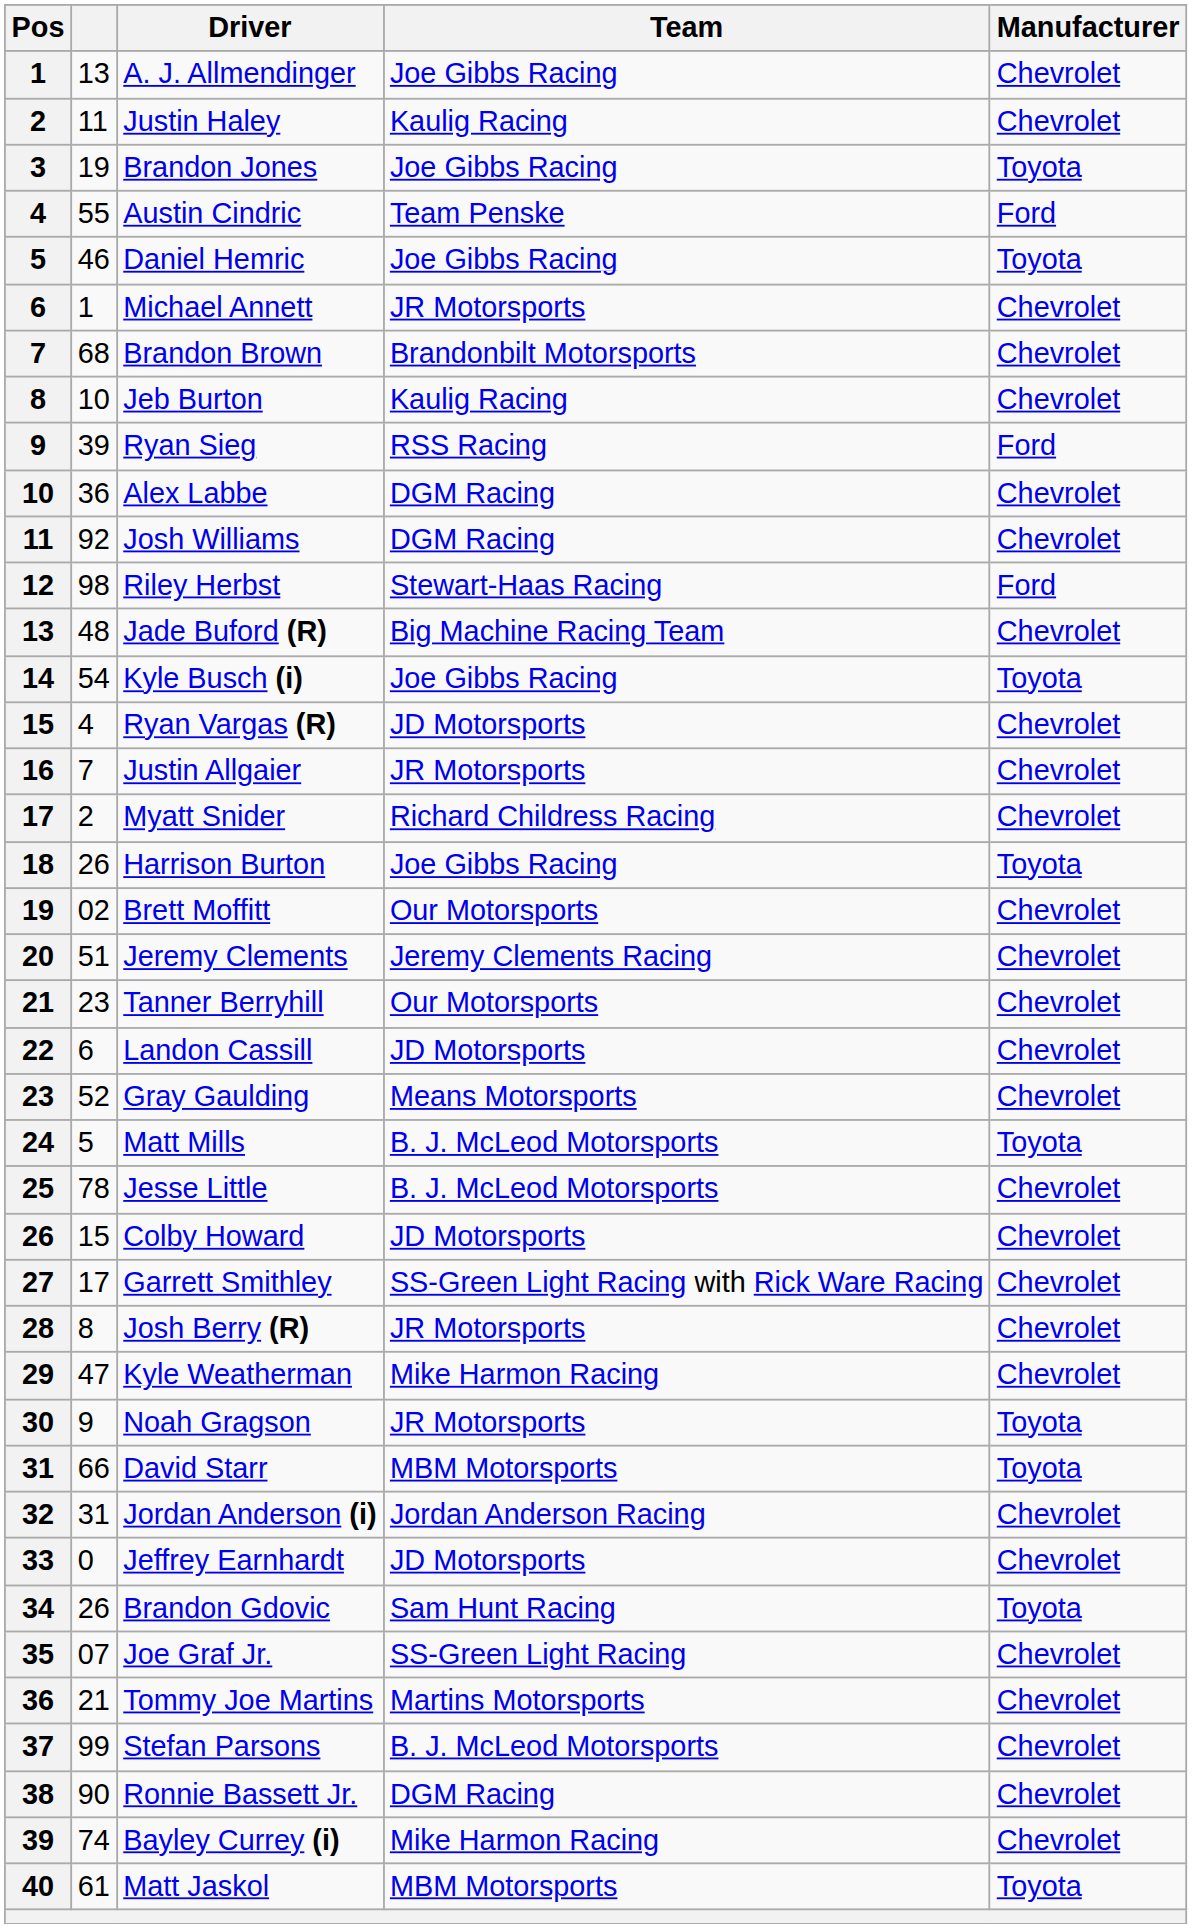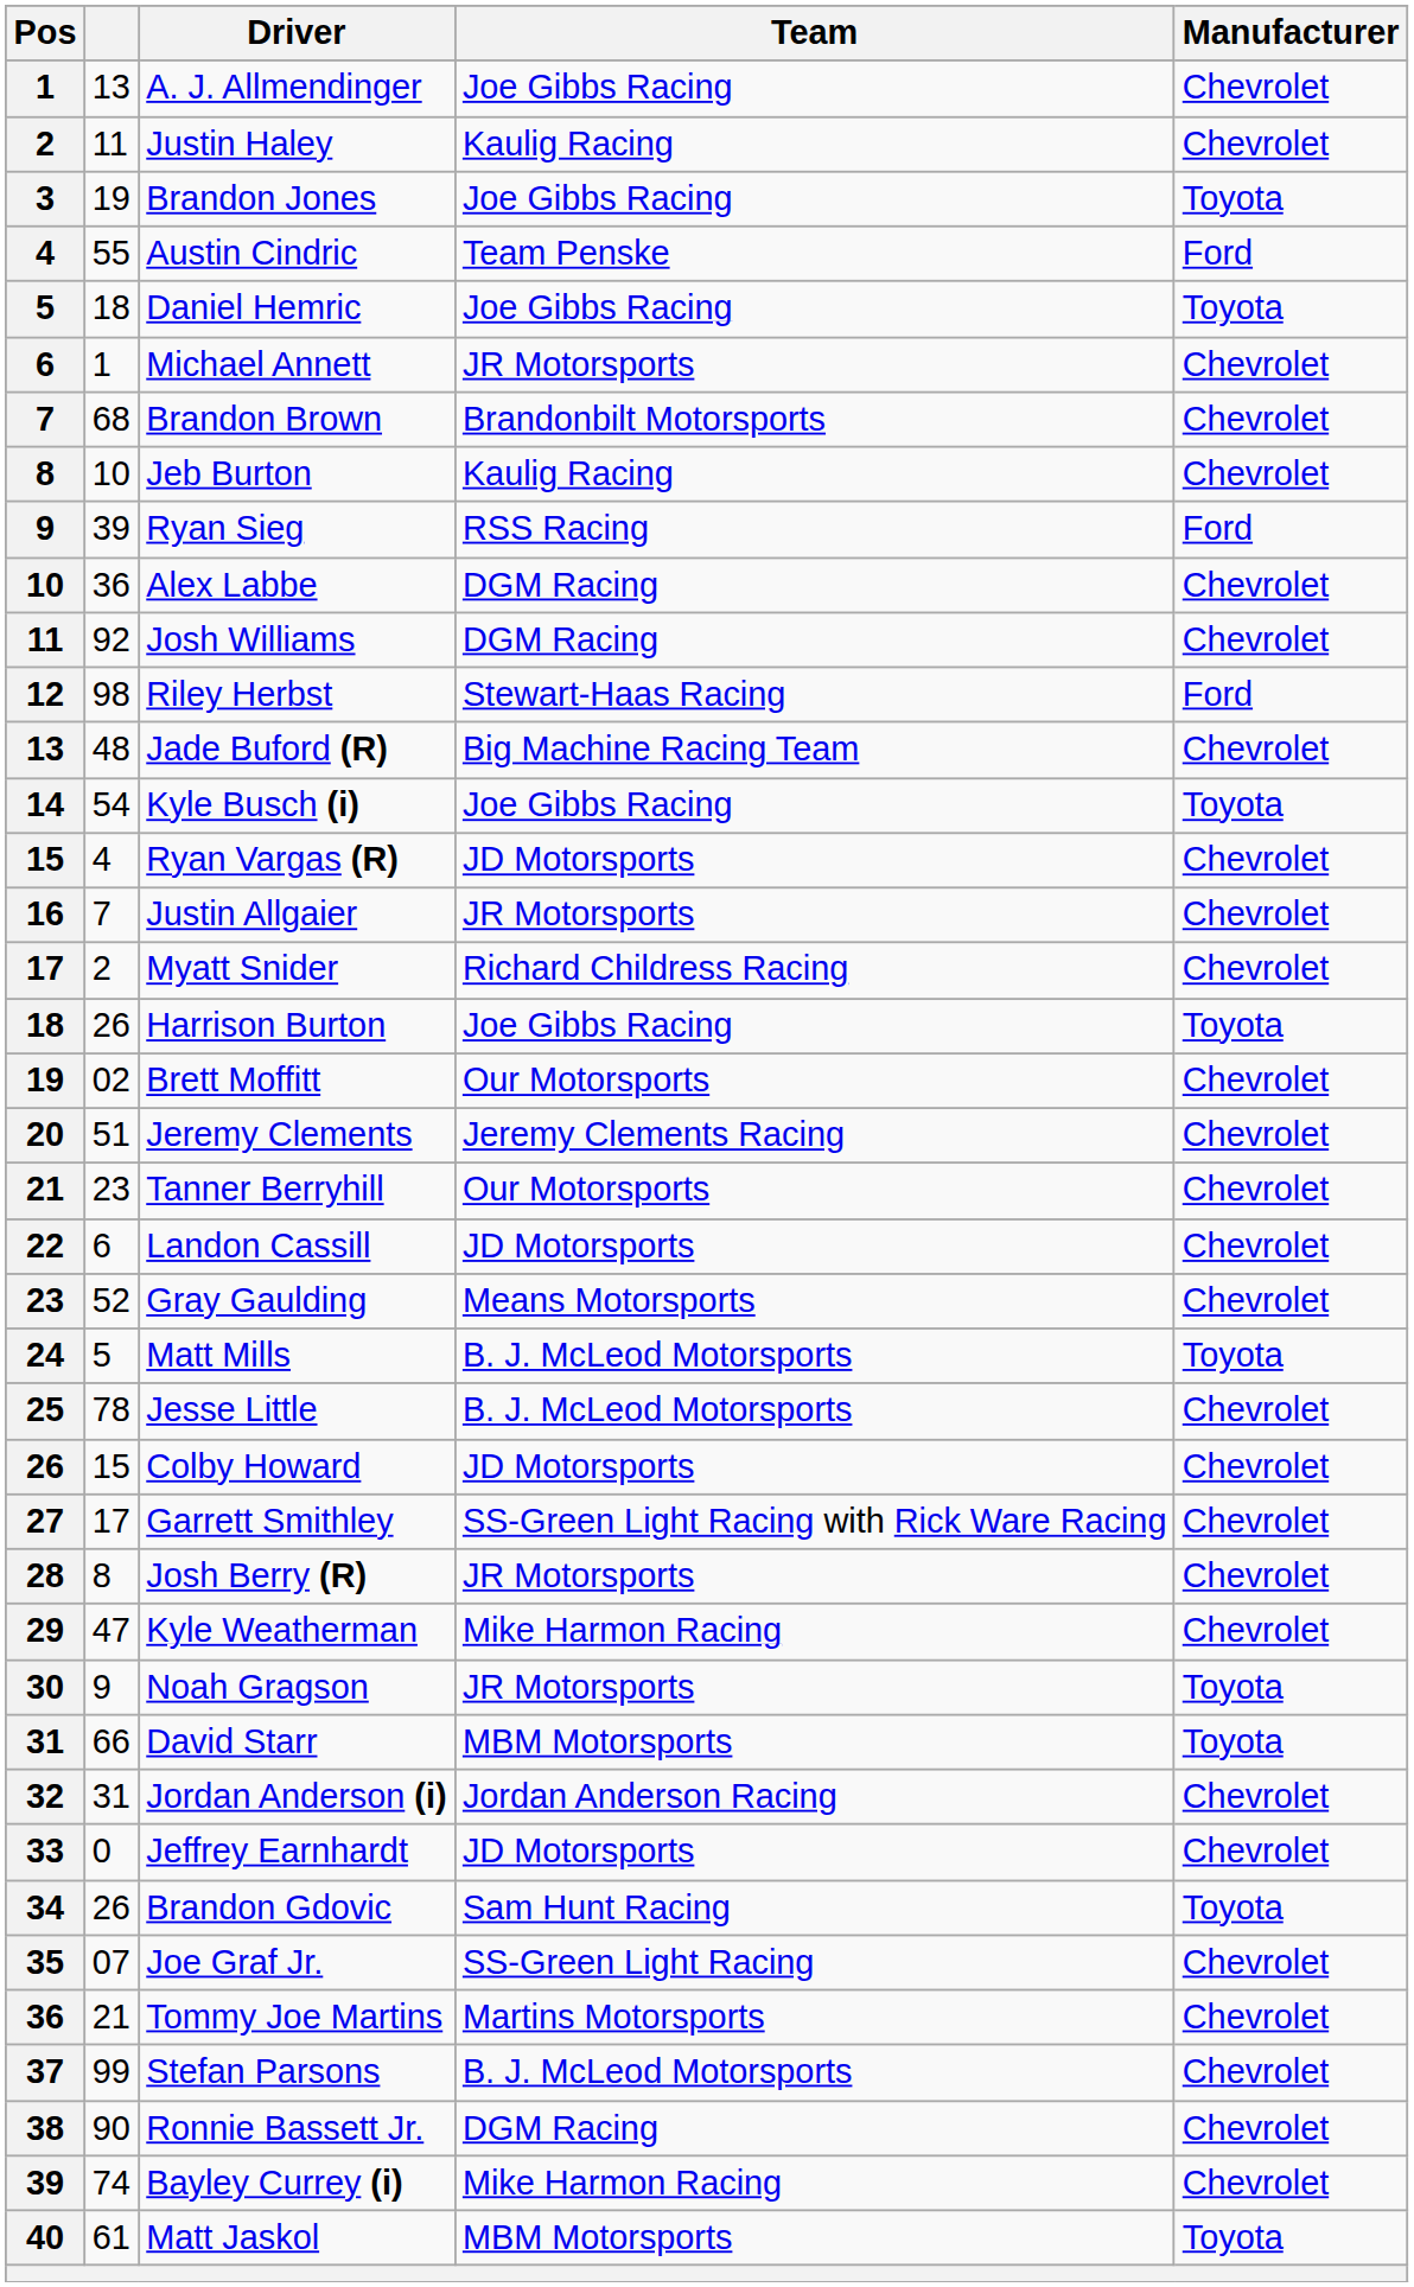Daniel Hemric | column 2: 46 -> 18
